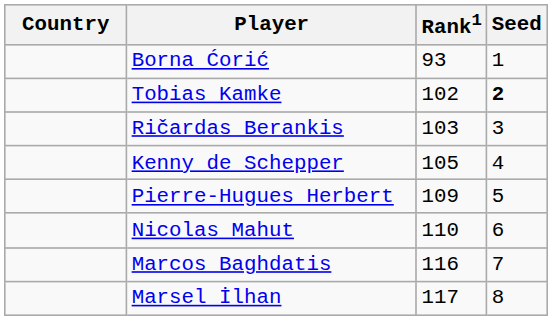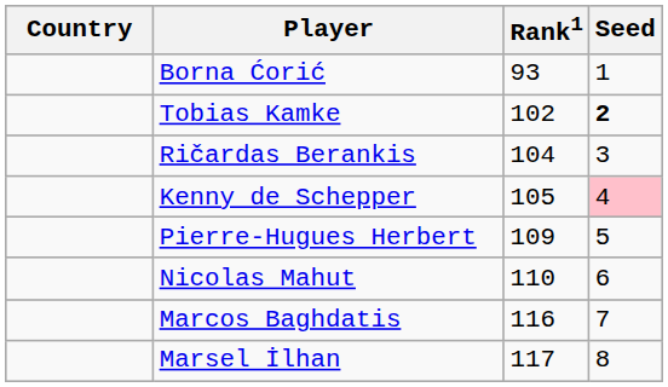Ričardas Berankis | Rank1: 103 -> 104
Kenny de Schepper | Seed: no background -> pink background
